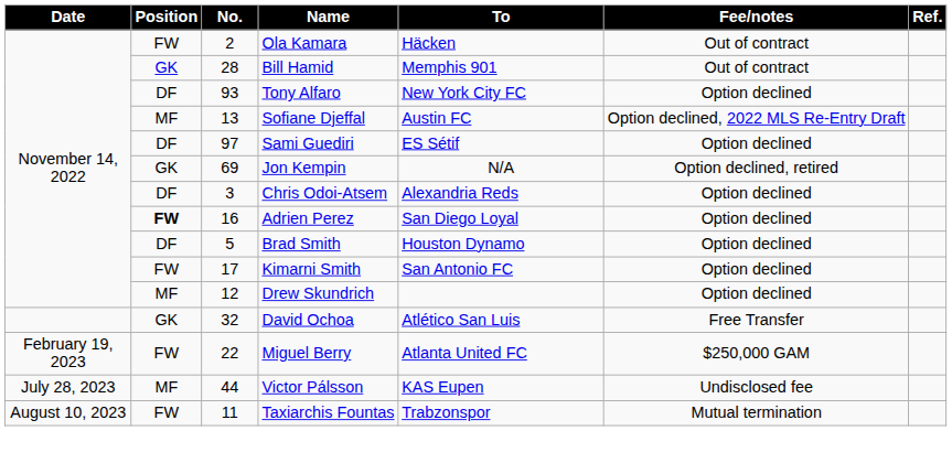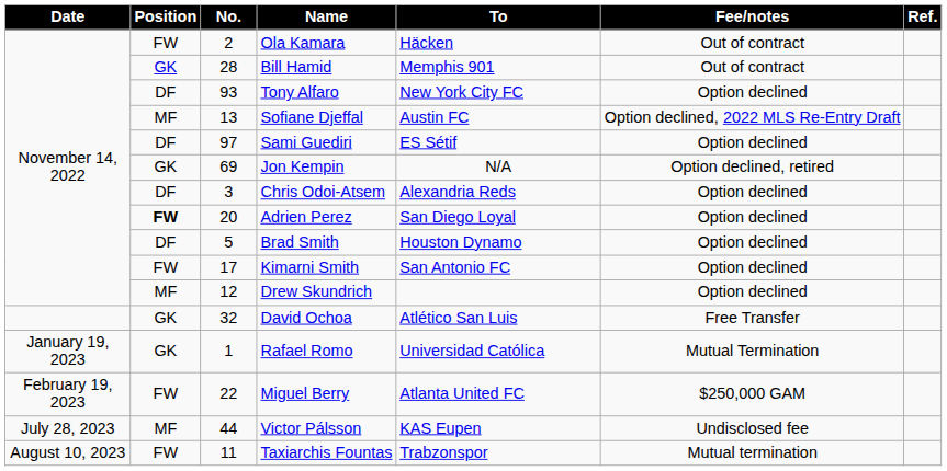Adrien Perez | No.: 16 -> 20
+ row: January 19, 2023 | GK | 1 | Rafael Romo | Universidad Católica | Mutual Termination
